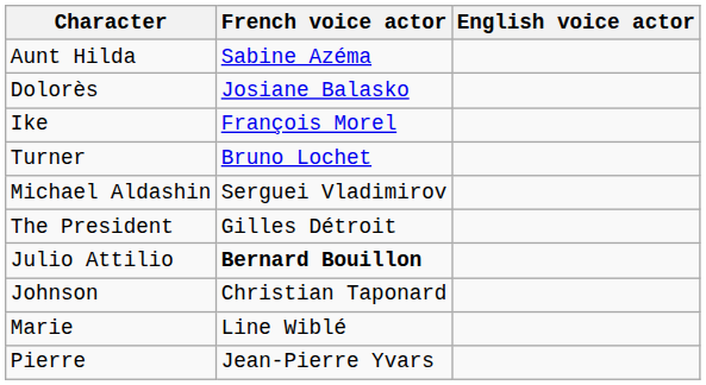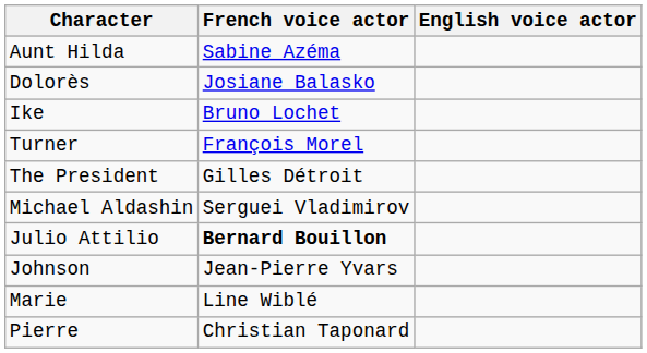Ike | French voice actor: François Morel -> Bruno Lochet
Turner | French voice actor: Bruno Lochet -> François Morel
rows swapped: Michael Aldashin <-> The President
Johnson | French voice actor: Christian Taponard -> Jean-Pierre Yvars
Pierre | French voice actor: Jean-Pierre Yvars -> Christian Taponard
